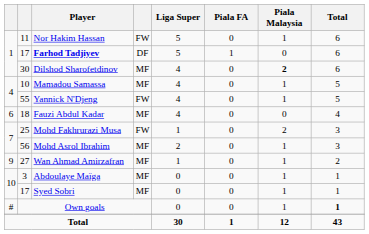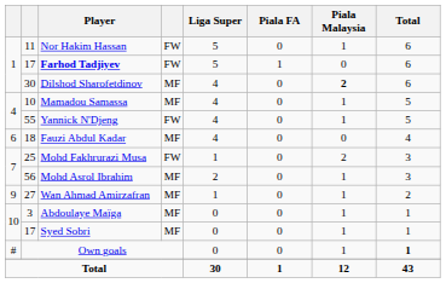Farhod Tadjiyev | column 4: DF -> FW
